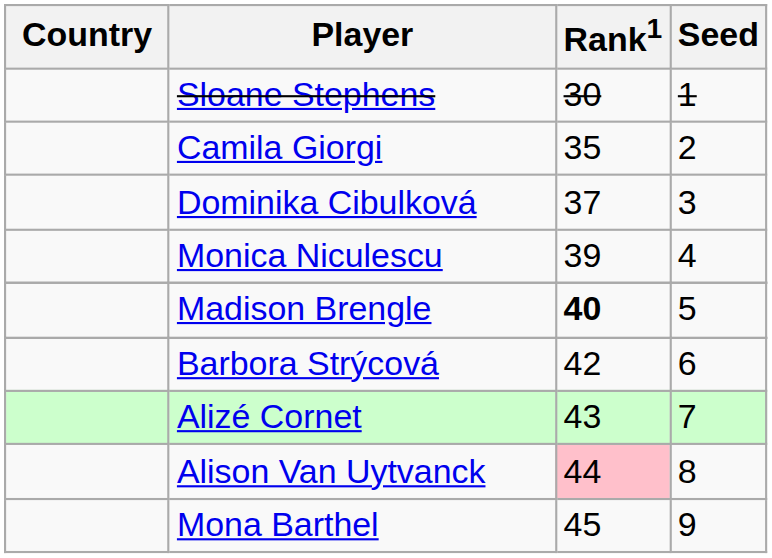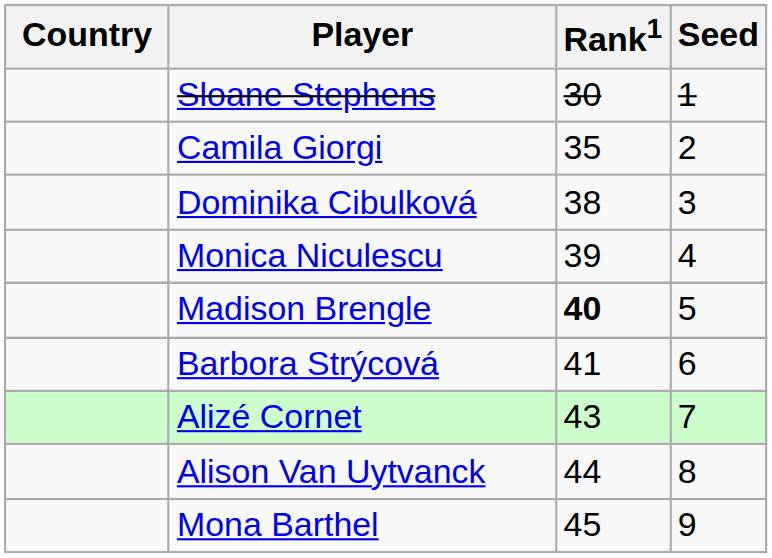Dominika Cibulková | Rank1: 37 -> 38
Barbora Strýcová | Rank1: 42 -> 41
Alison Van Uytvanck | Rank1: pink background -> no background
